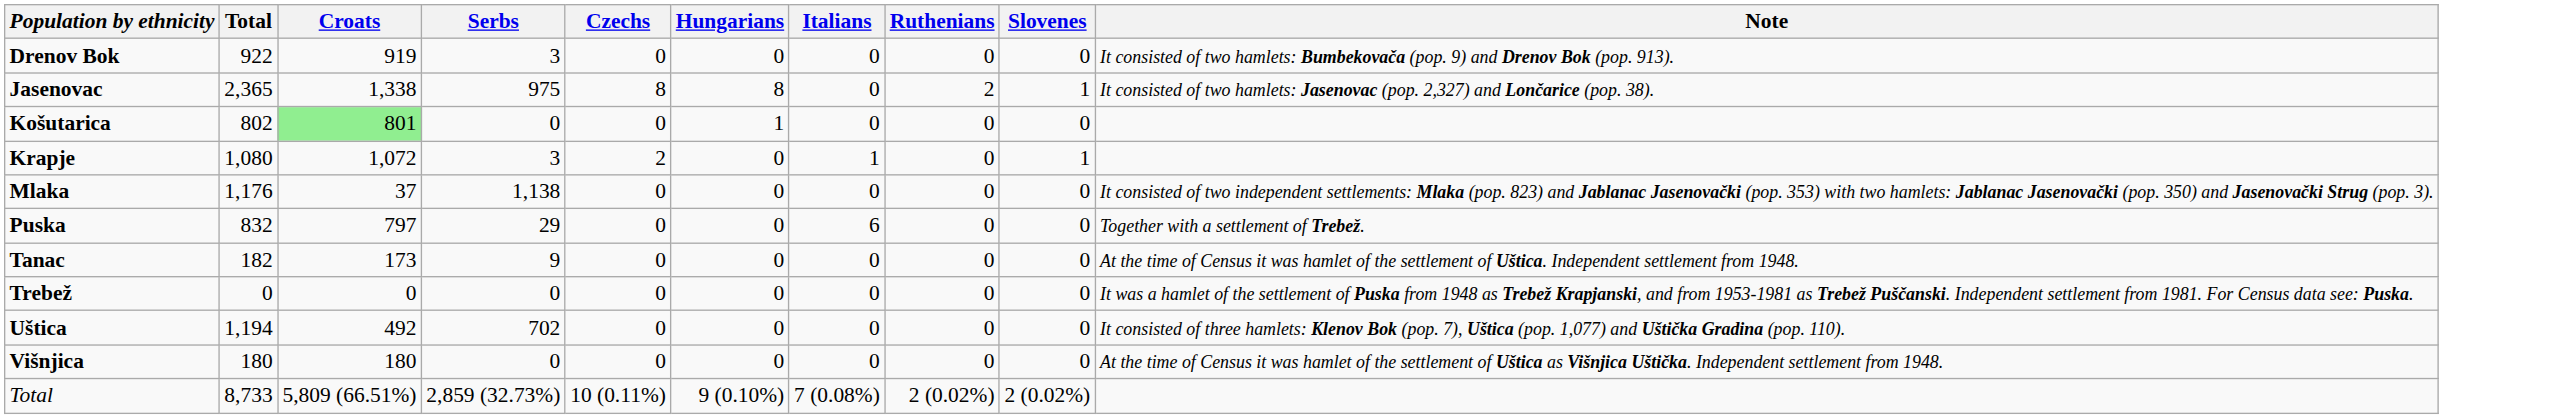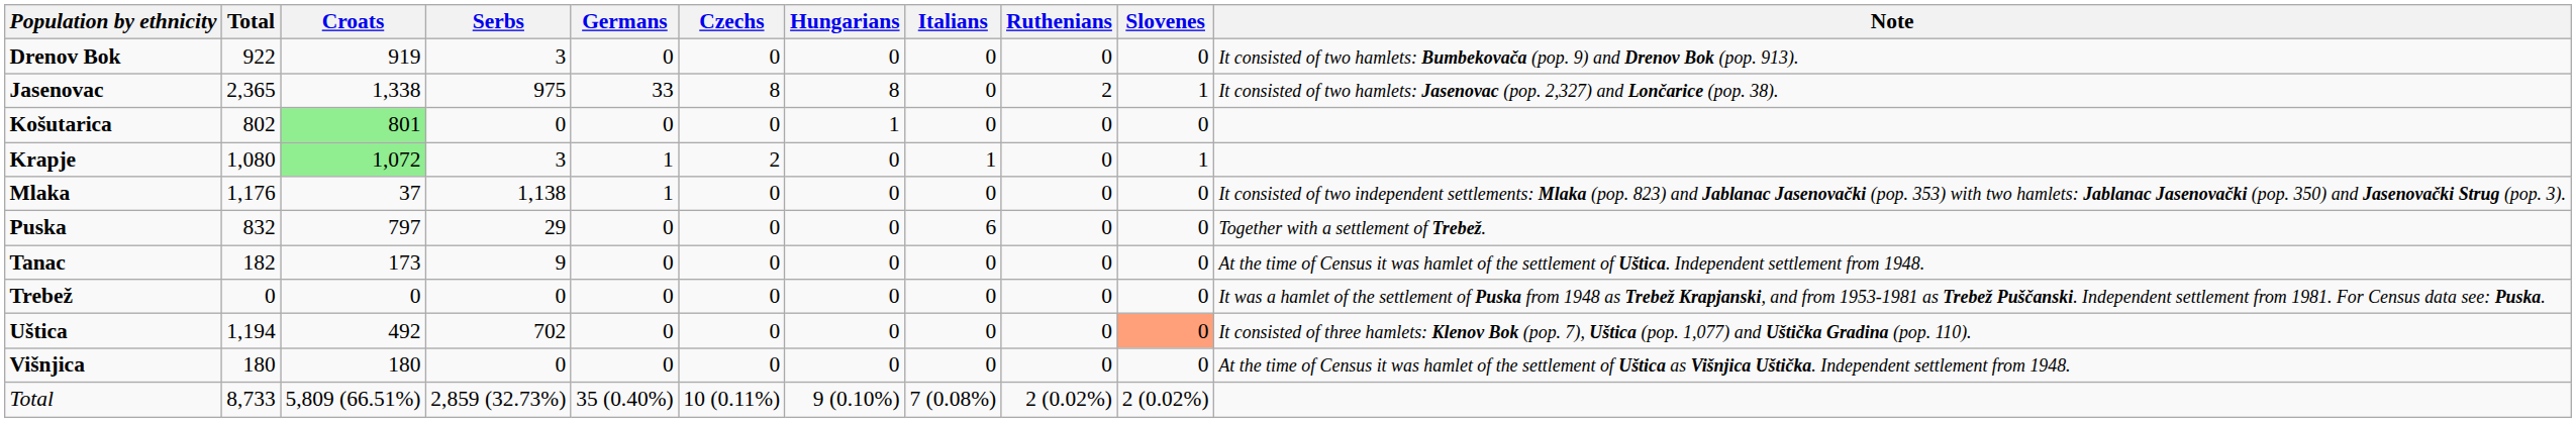+ column: Germans | 0 | 33 | 0 | 1 | 1 | 0 | 0 | 0 | 0 | 0 | 35 (0.40%)
Krapje | Croats: no background -> lightgreen background
Uštica | Slovenes: no background -> lightsalmon background
